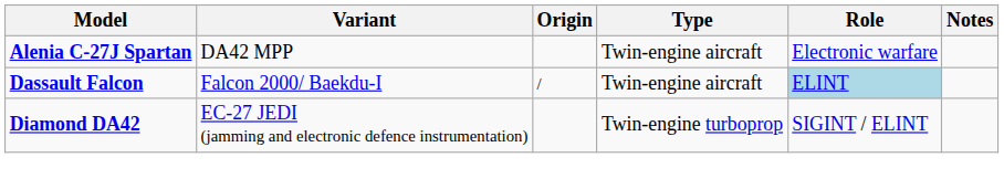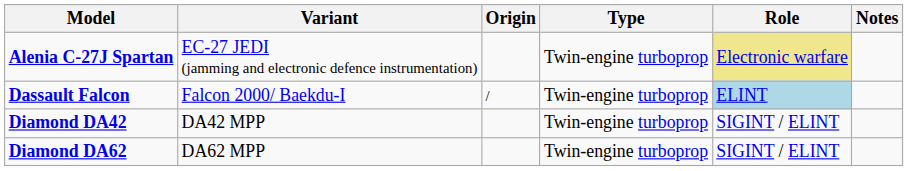Alenia C-27J Spartan | Variant: DA42 MPP -> EC-27 JEDI (jamming and electronic defence instrumentation)
Alenia C-27J Spartan | Type: Twin-engine aircraft -> Twin-engine turboprop
Alenia C-27J Spartan | Role: no background -> khaki background
Dassault Falcon | Type: Twin-engine aircraft -> Twin-engine turboprop
Diamond DA42 | Variant: EC-27 JEDI (jamming and electronic defence instrumentation) -> DA42 MPP
+ row: Diamond DA62 | DA62 MPP | Twin-engine turboprop | SIGINT / ELINT
